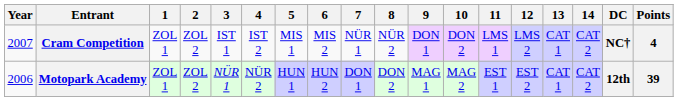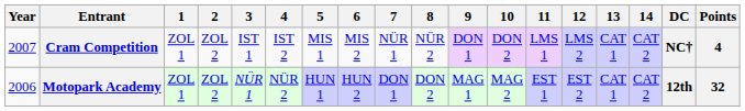Motopark Academy | Points: 39 -> 32
